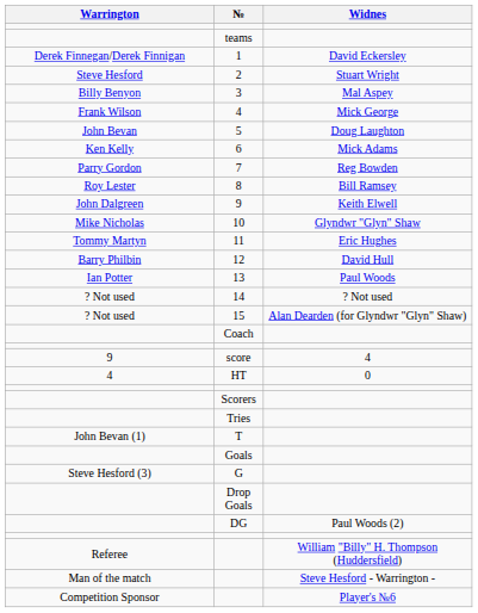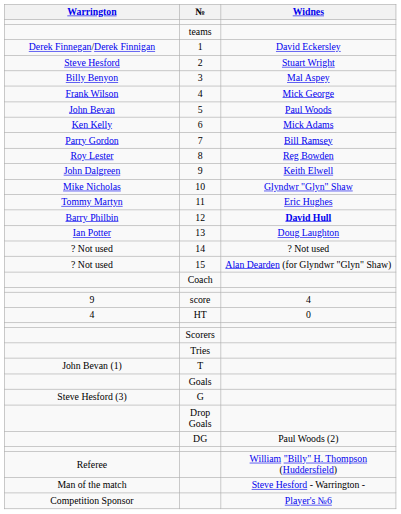5 | Widnes: Doug Laughton -> Paul Woods
7 | Widnes: Reg Bowden -> Bill Ramsey
8 | Widnes: Bill Ramsey -> Reg Bowden
12 | Widnes: normal -> bold
13 | Widnes: Paul Woods -> Doug Laughton
